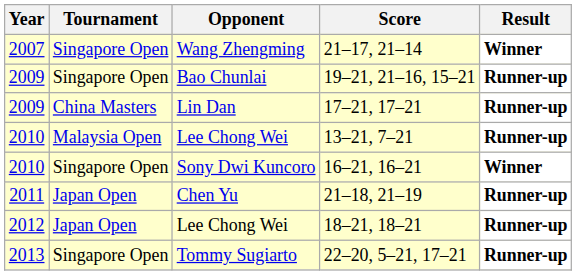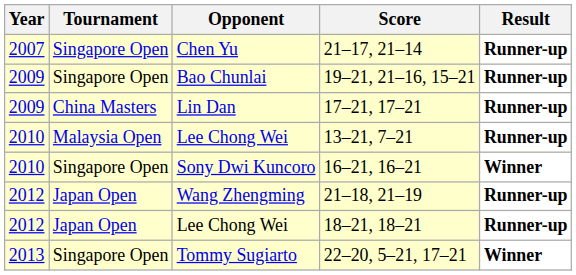21–17, 21–14 | Opponent: Wang Zhengming -> Chen Yu
21–17, 21–14 | Result: Winner -> Runner-up
21–18, 21–19 | Year: 2011 -> 2012
21–18, 21–19 | Opponent: Chen Yu -> Wang Zhengming
22–20, 5–21, 17–21 | Result: Runner-up -> Winner
